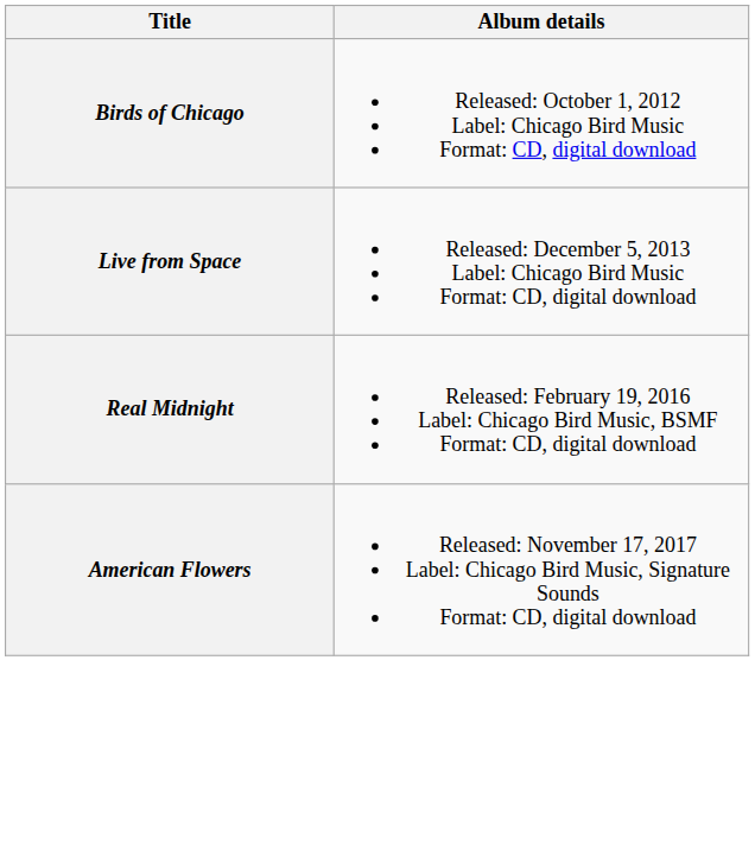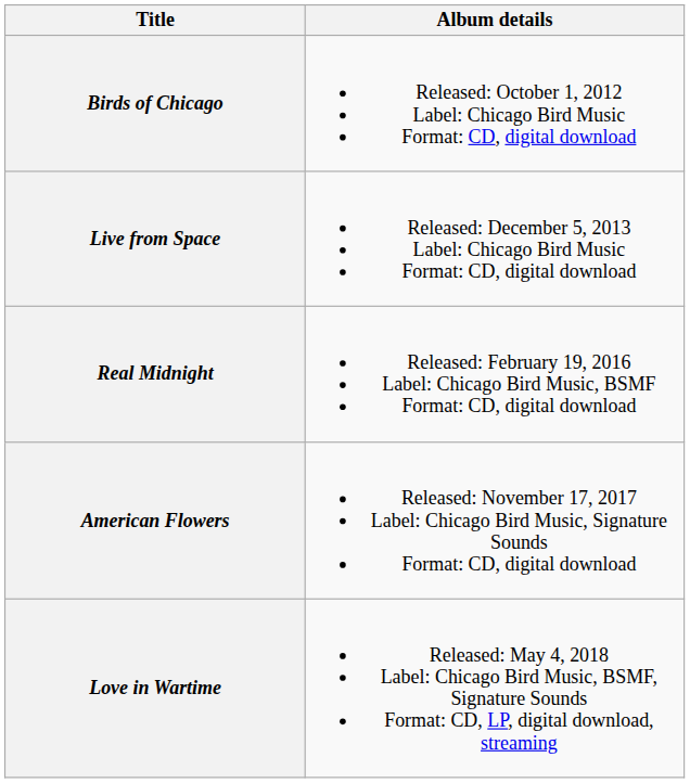+ row: Love in Wartime | Released: May 4, 2018 Label: Chicago Bird Music, BSMF, Signature Sounds Format: CD, LP, digital download, streaming
